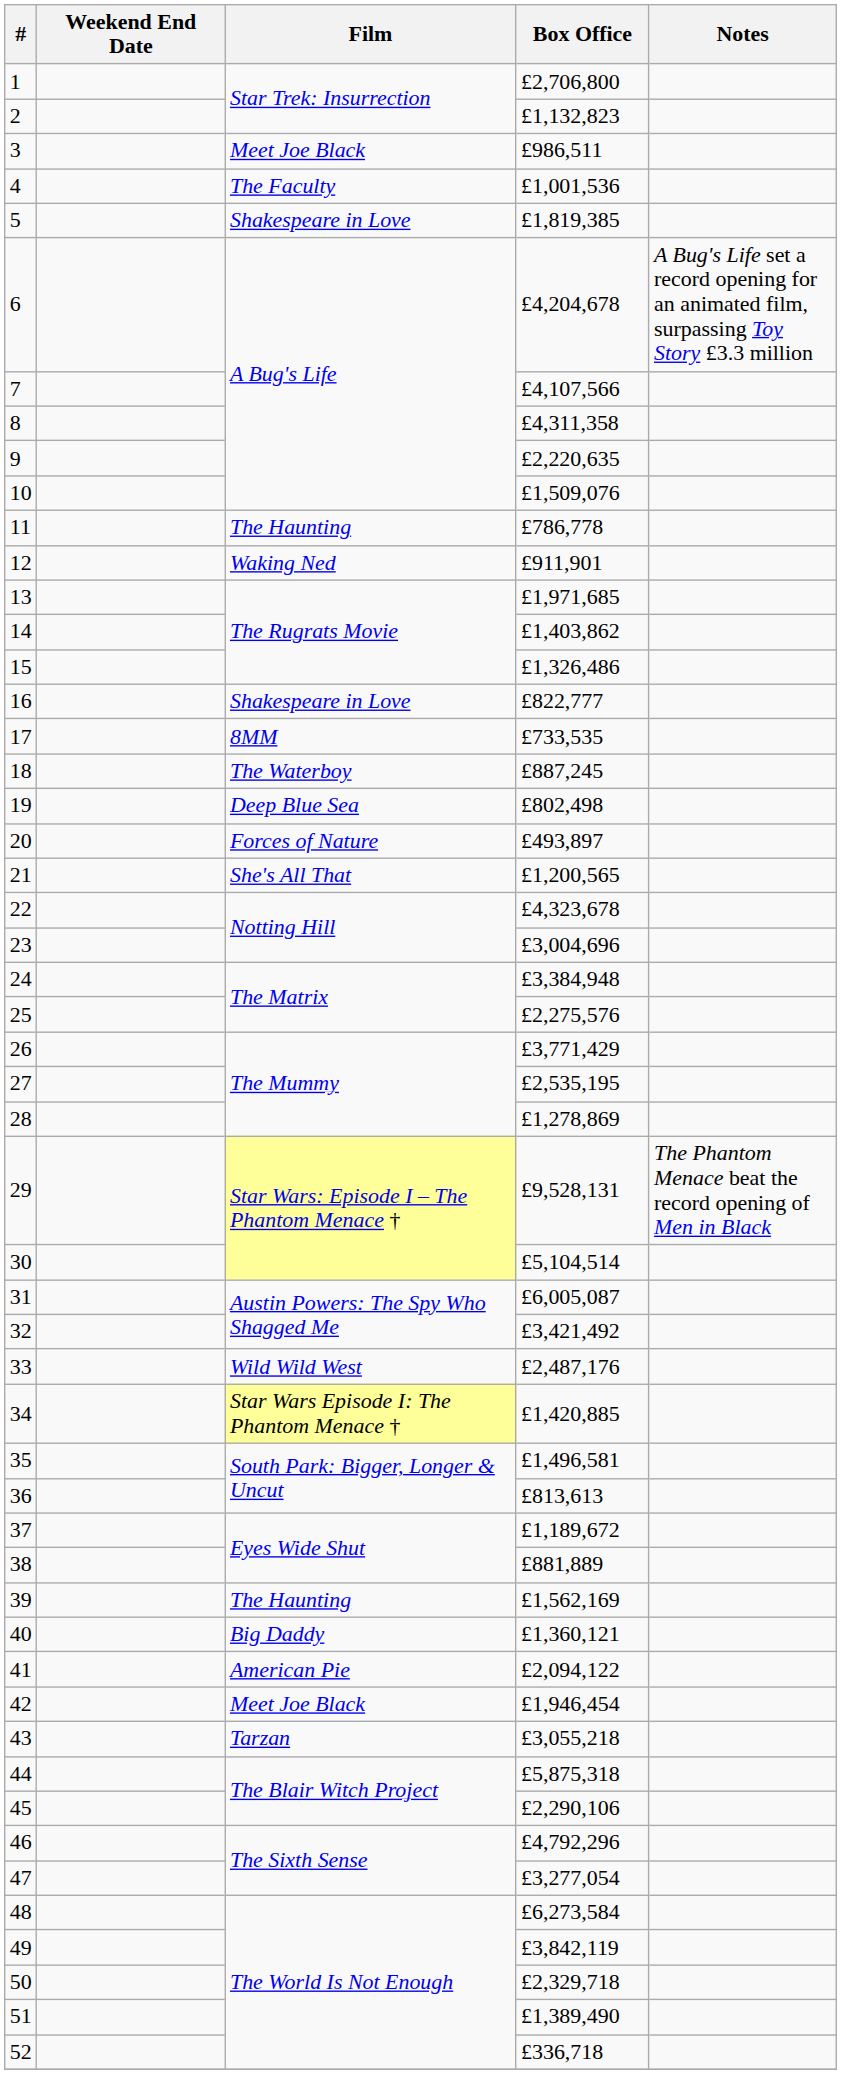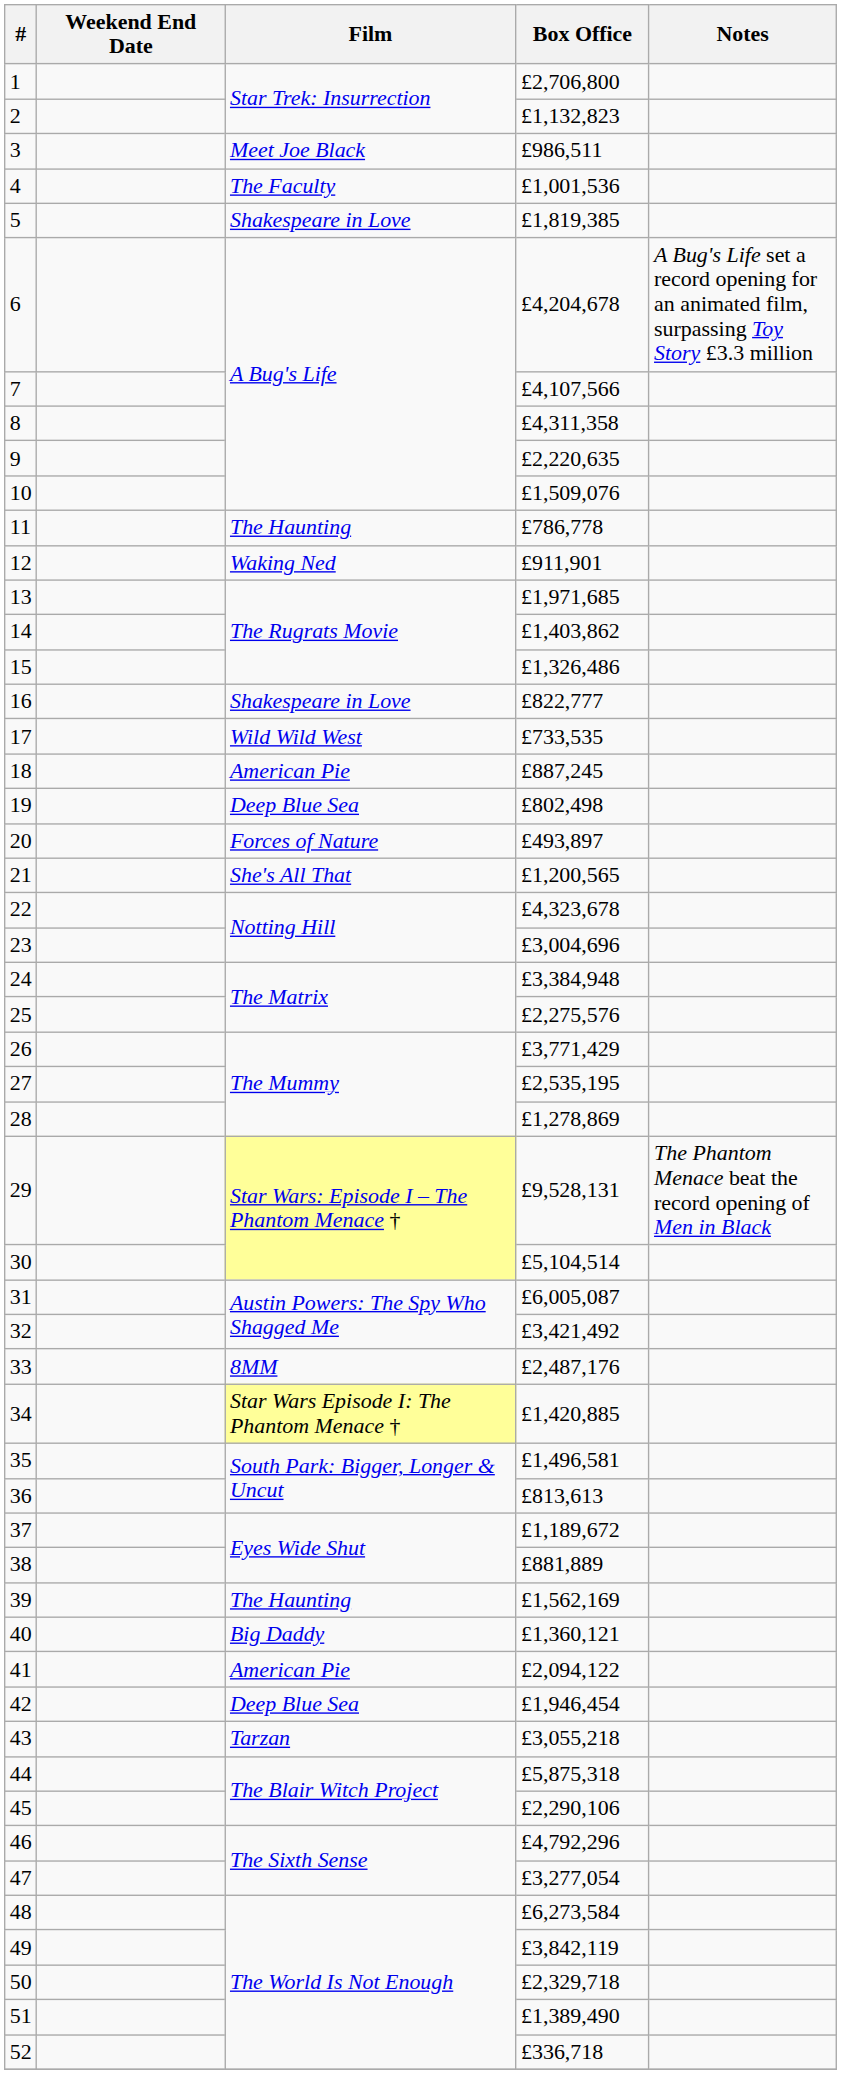17 | Film: 8MM -> Wild Wild West
18 | Film: The Waterboy -> American Pie
33 | Film: Wild Wild West -> 8MM
42 | Film: Meet Joe Black -> Deep Blue Sea
